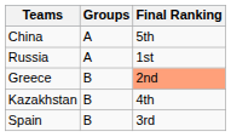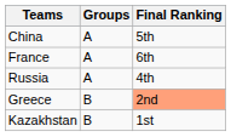+ row: France | A | 6th
Russia | Final Ranking: 1st -> 4th
Kazakhstan | Final Ranking: 4th -> 1st
- row: Spain | B | 3rd
